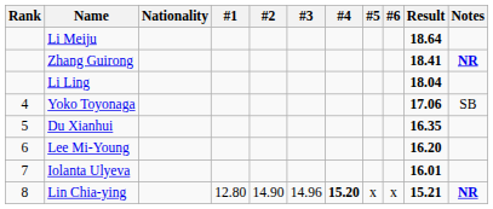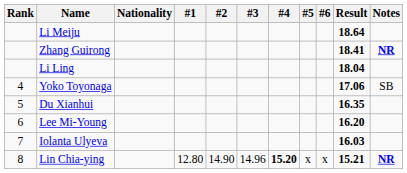Iolanta Ulyeva | Result: 16.01 -> 16.03
